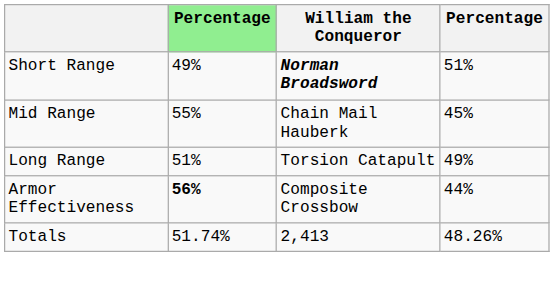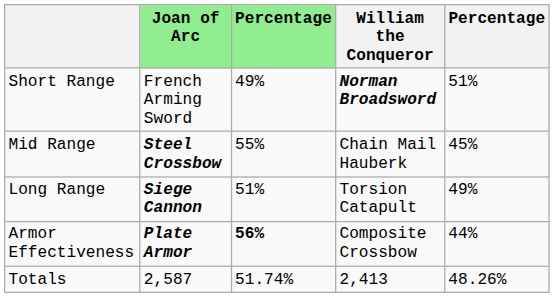+ column: Joan of Arc | French Arming Sword | Steel Crossbow | Siege Cannon | Plate Armor | 2,587
